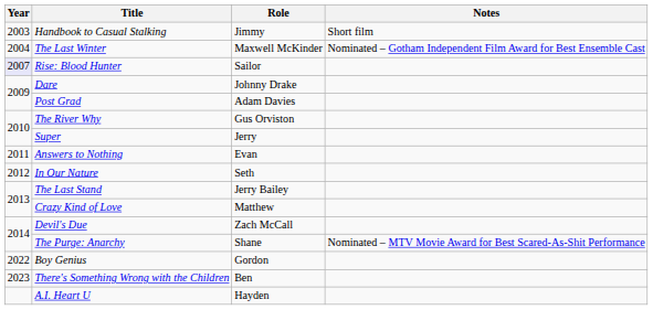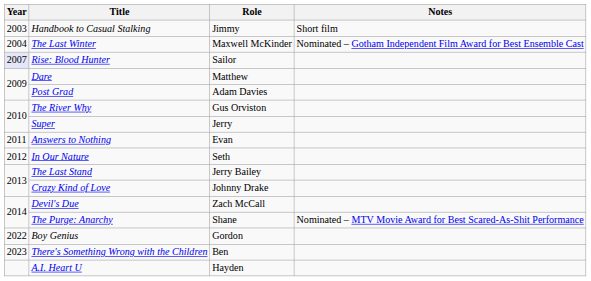Dare | Role: Johnny Drake -> Matthew
Crazy Kind of Love | Role: Matthew -> Johnny Drake
